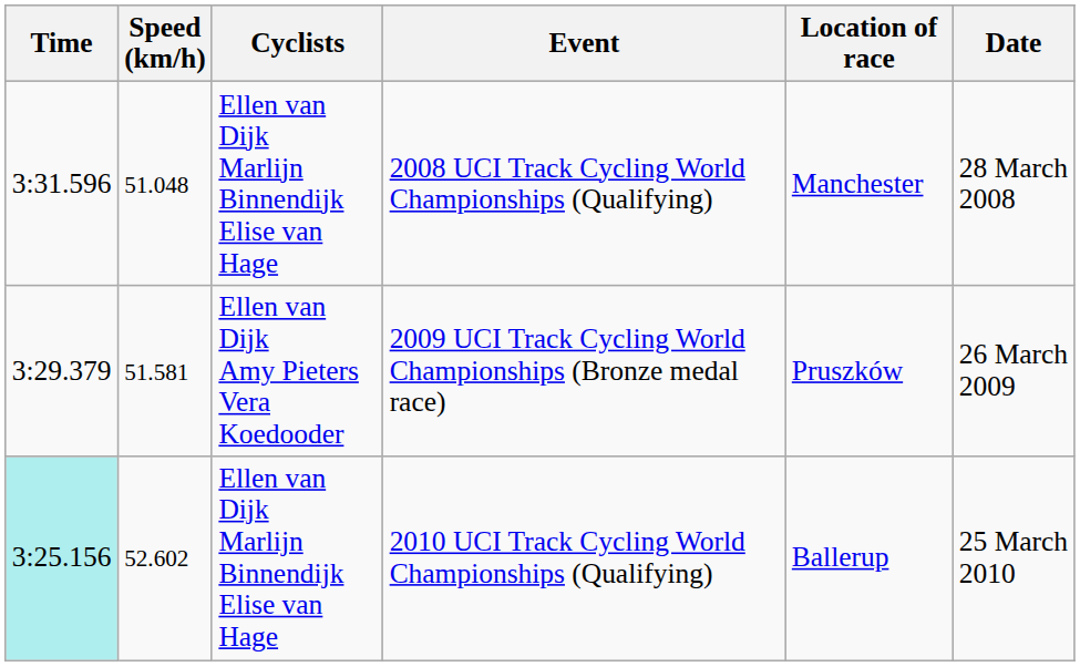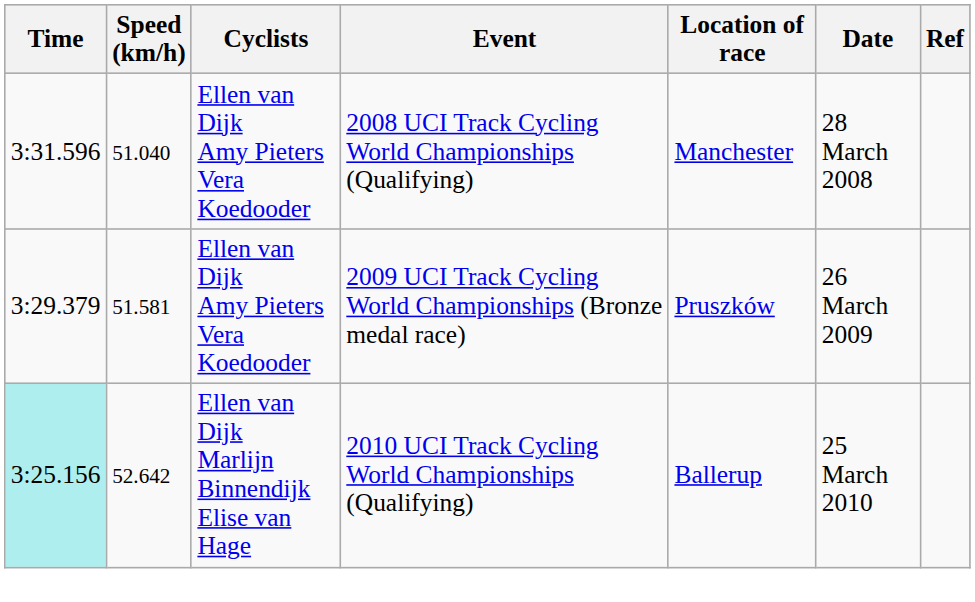+ column: Ref
2008 UCI Track Cycling World Championships (Qualifying) | Speed (km/h): 51.048 -> 51.040
2008 UCI Track Cycling World Championships (Qualifying) | Cyclists: Ellen van Dijk Marlijn Binnendijk Elise van Hage -> Ellen van Dijk Amy Pieters Vera Koedooder
2010 UCI Track Cycling World Championships (Qualifying) | Speed (km/h): 52.602 -> 52.642
